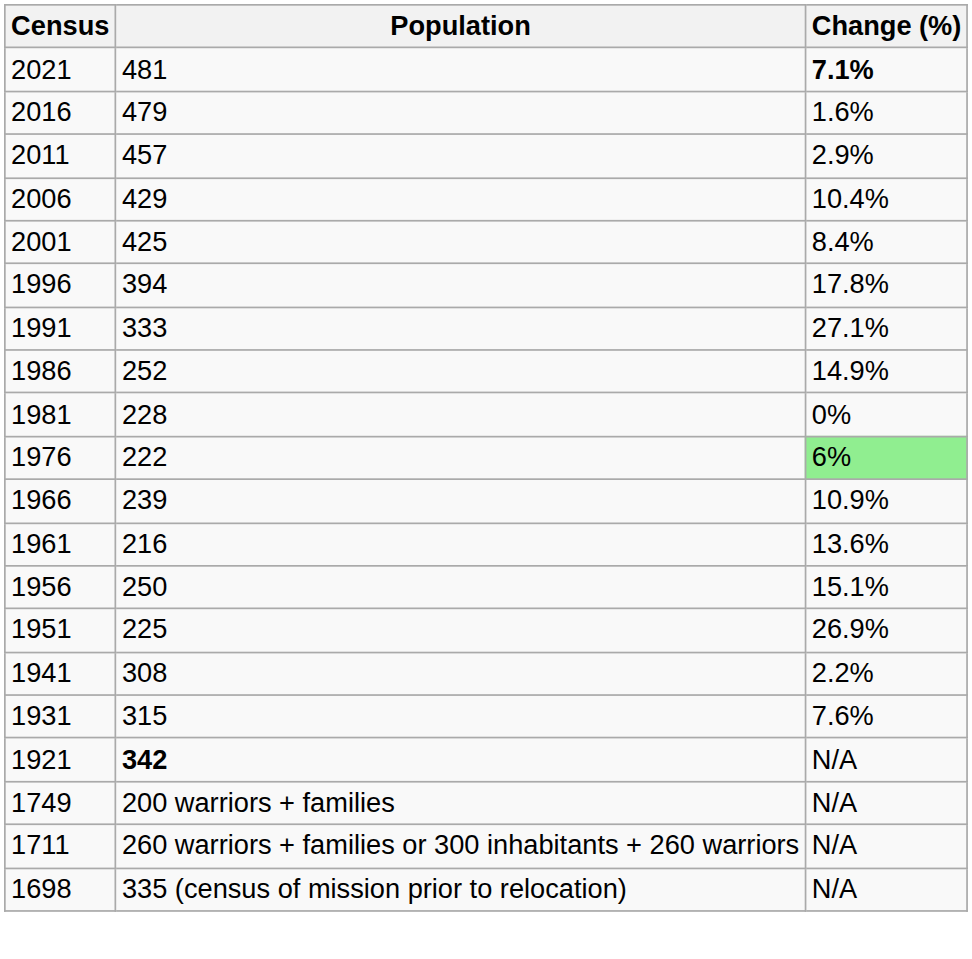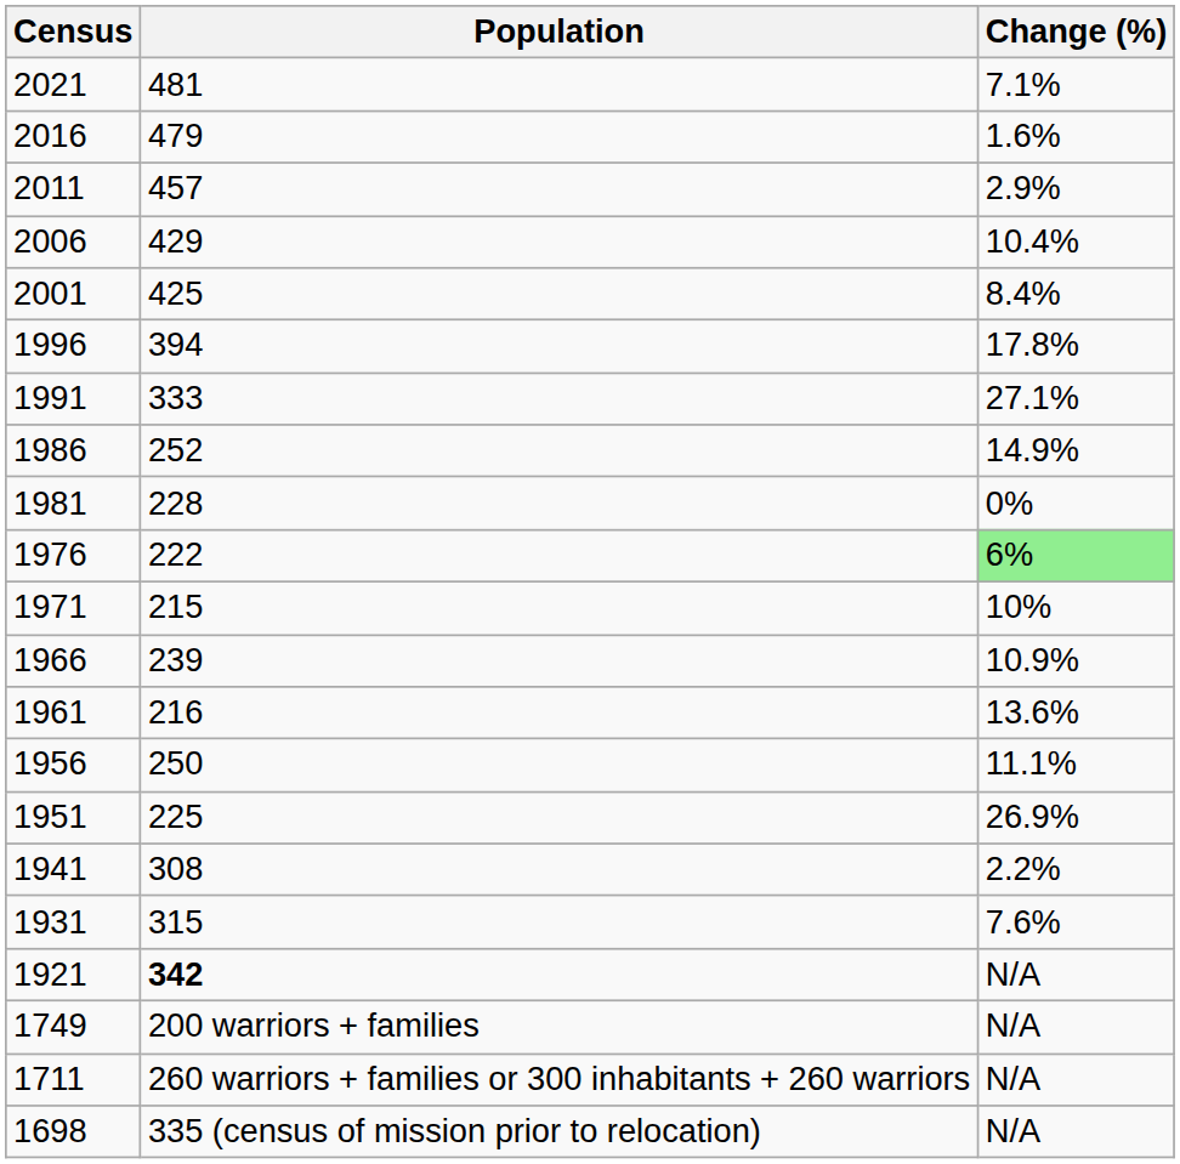2021 | Change (%): bold -> normal
+ row: 1971 | 215 | 10%
1956 | Change (%): 15.1% -> 11.1%
